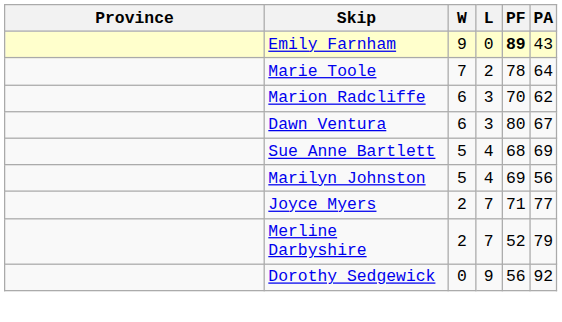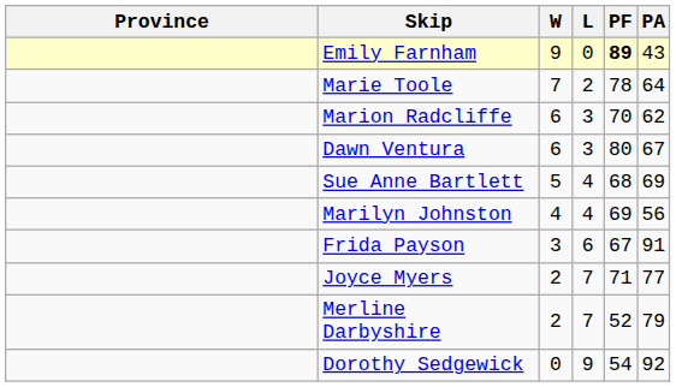Marilyn Johnston | W: 5 -> 4
+ row: Frida Payson | 3 | 6 | 67 | 91
Dorothy Sedgewick | PF: 56 -> 54
